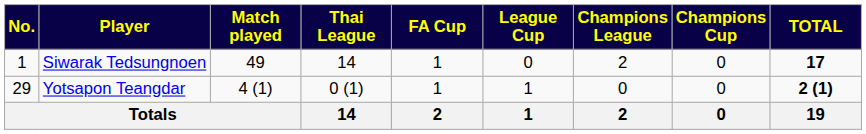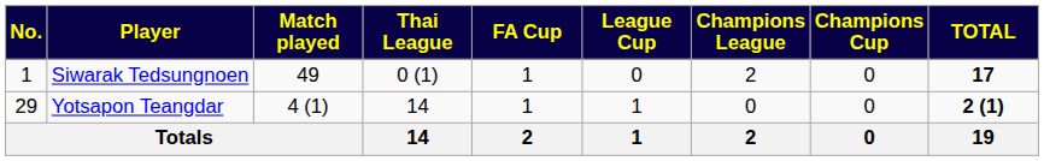Siwarak Tedsungnoen | Thai League: 14 -> 0 (1)
Yotsapon Teangdar | Thai League: 0 (1) -> 14
